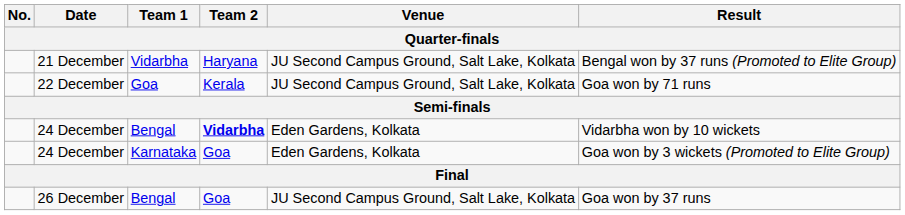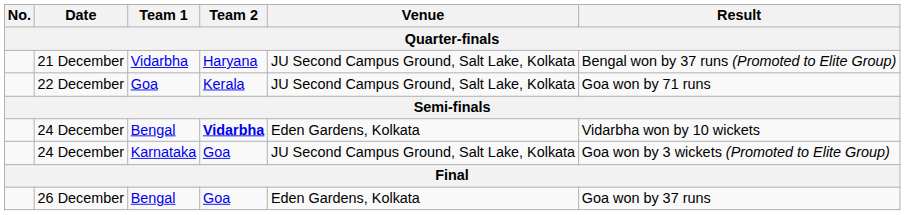24 December / Karnataka | Venue: Eden Gardens, Kolkata -> JU Second Campus Ground, Salt Lake, Kolkata
26 December | Venue: JU Second Campus Ground, Salt Lake, Kolkata -> Eden Gardens, Kolkata
